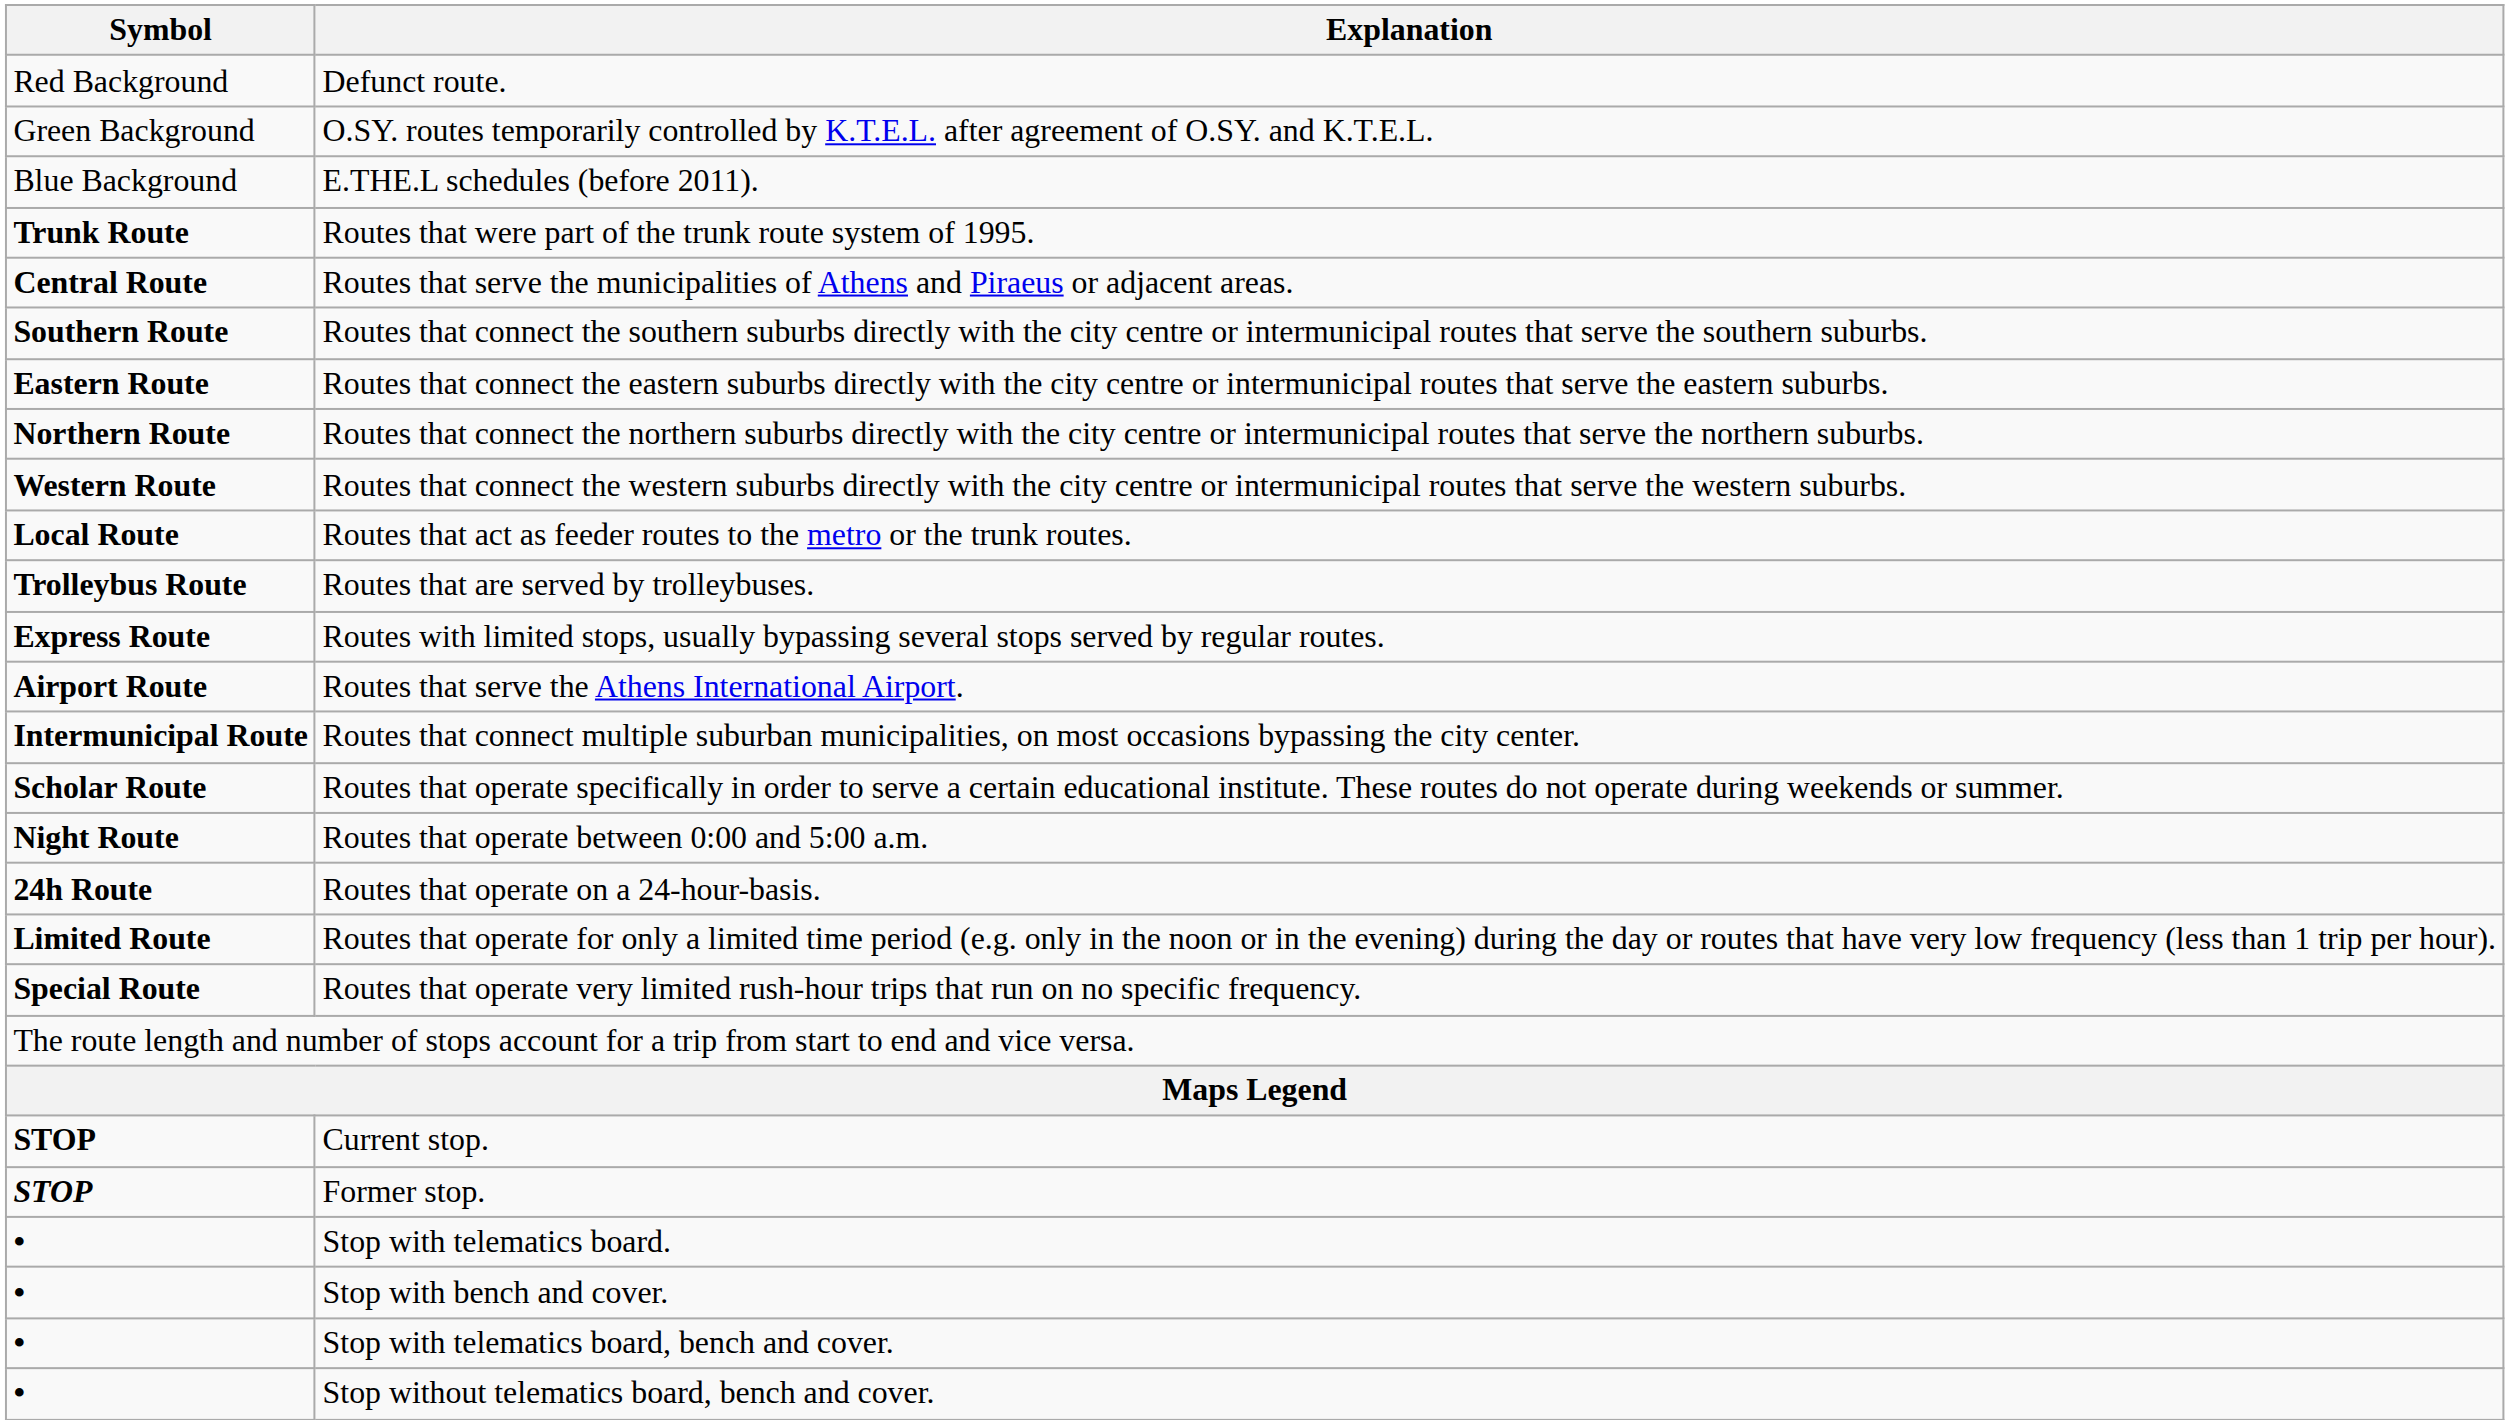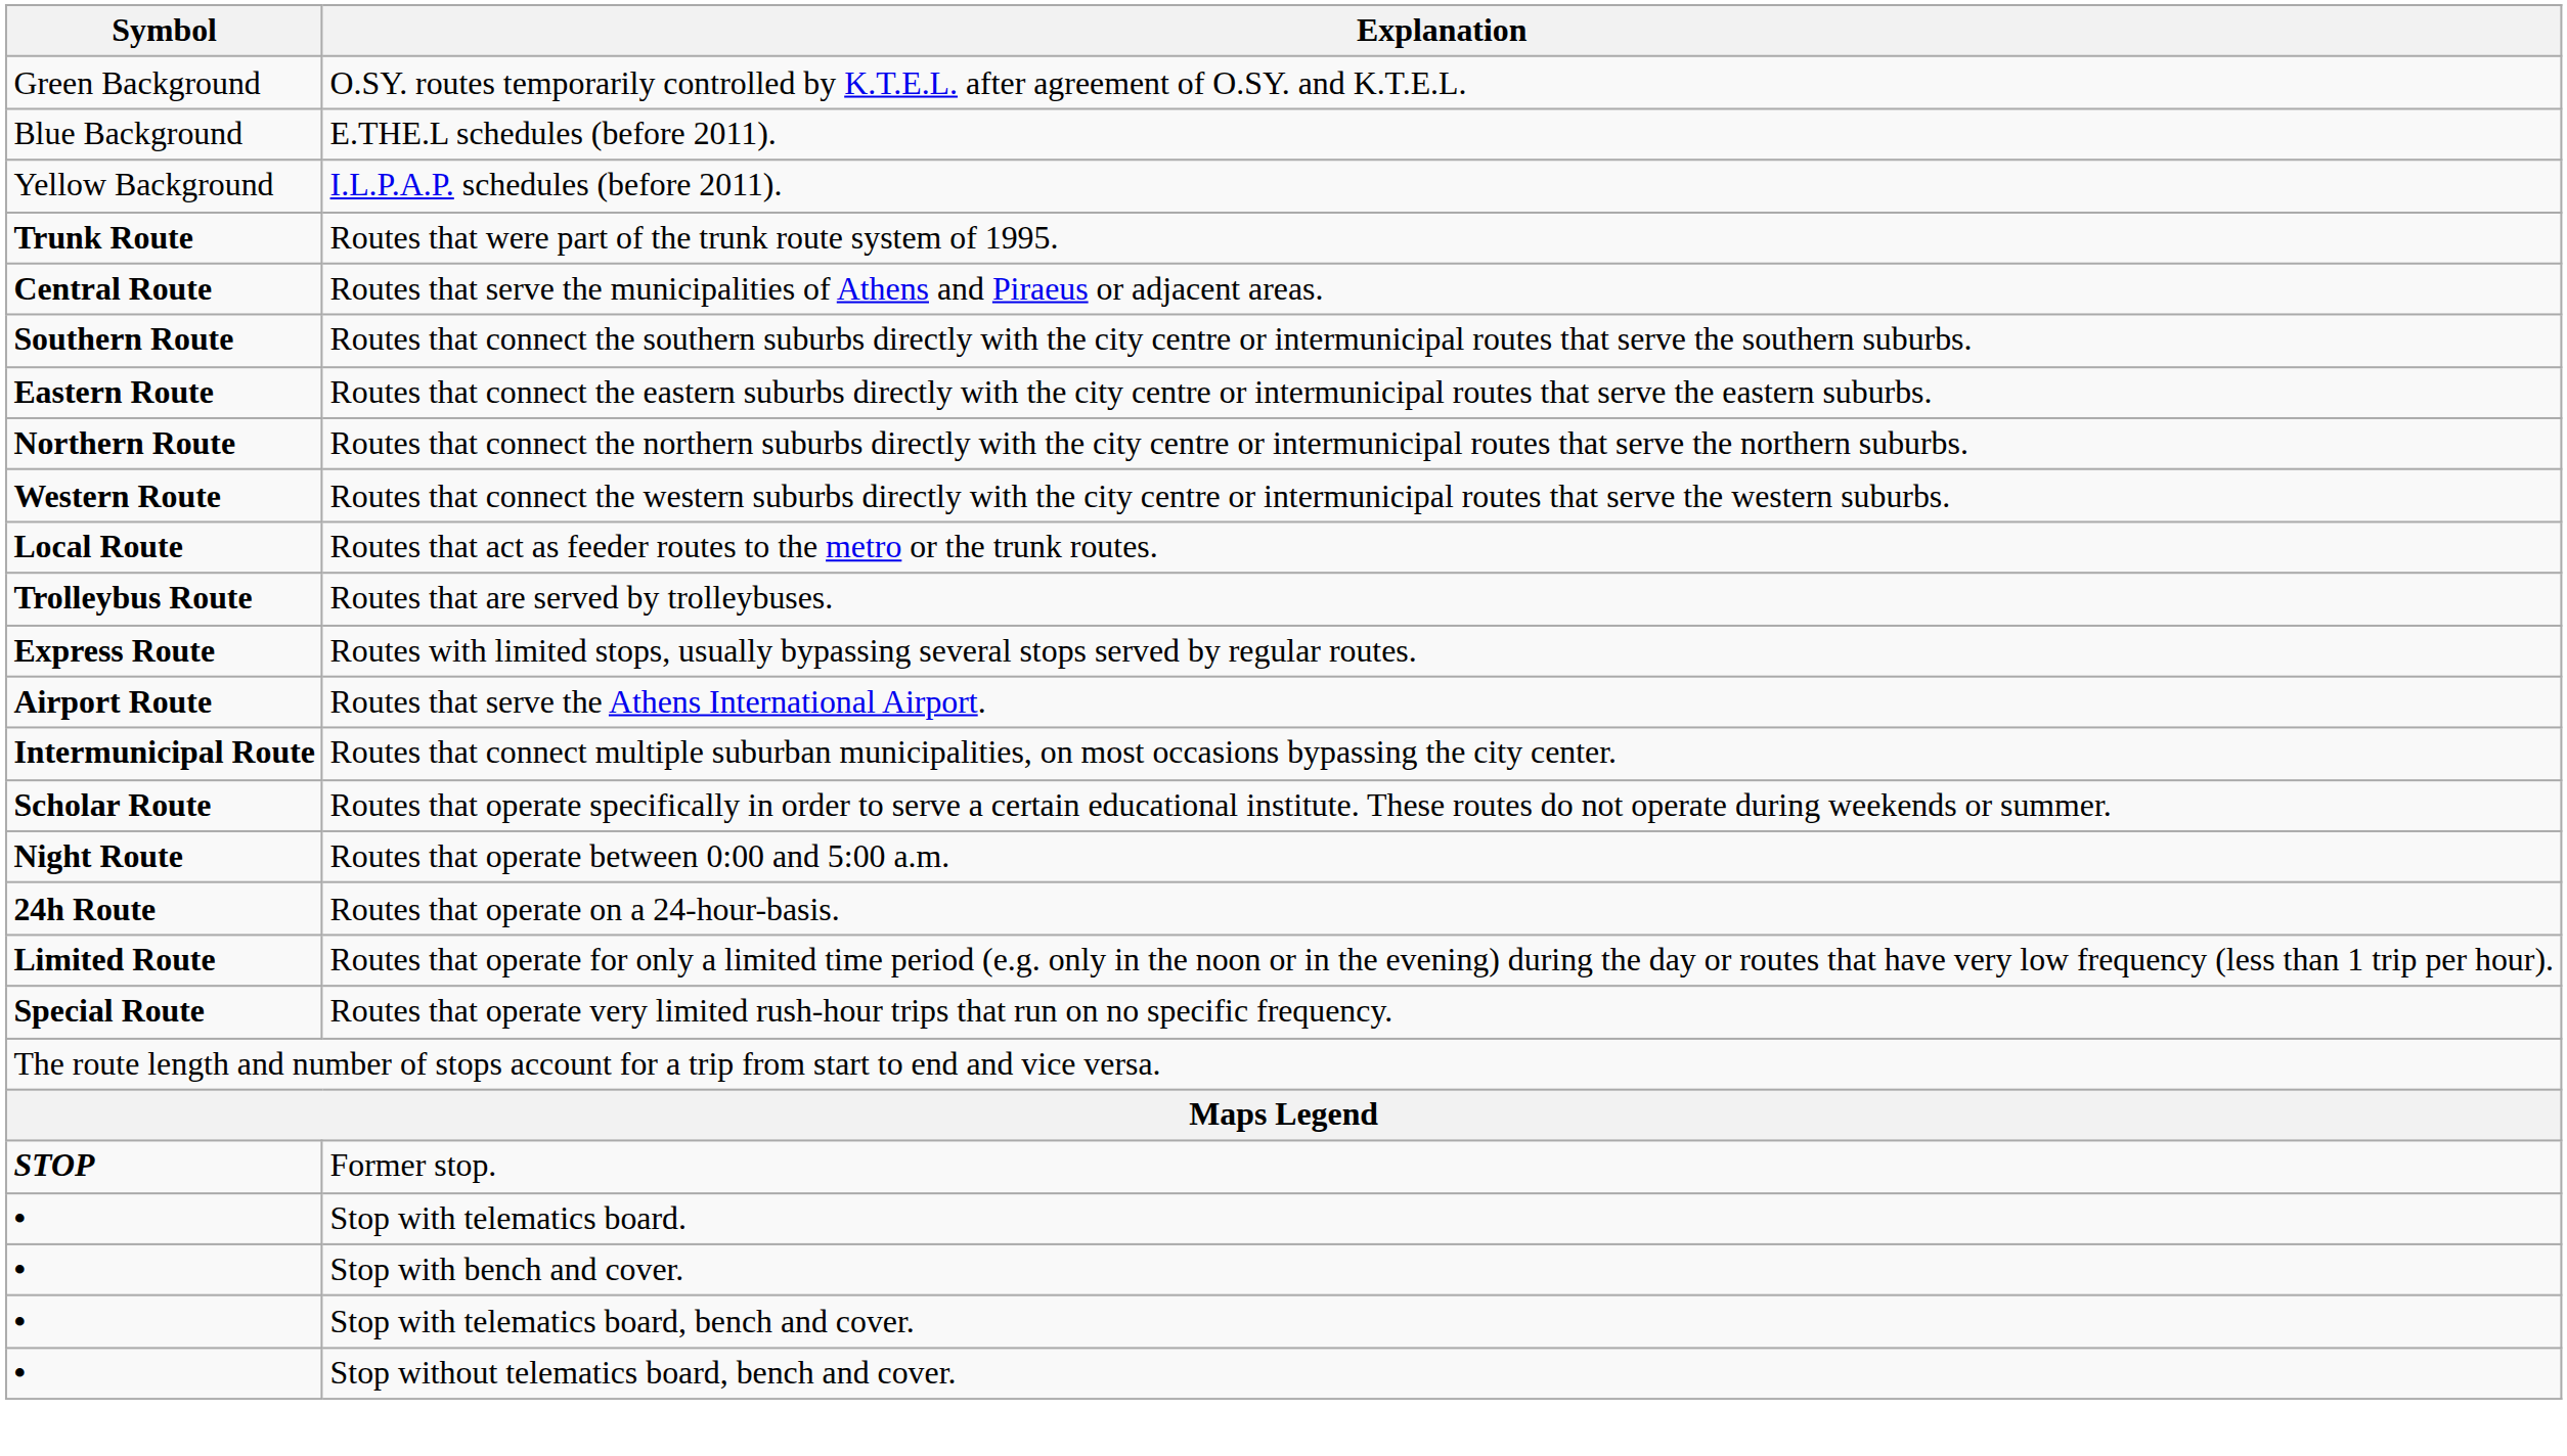- row: Red Background | Defunct route.
+ row: Yellow Background | I.L.P.A.P. schedules (before 2011).
- row: STOP | Current stop.
